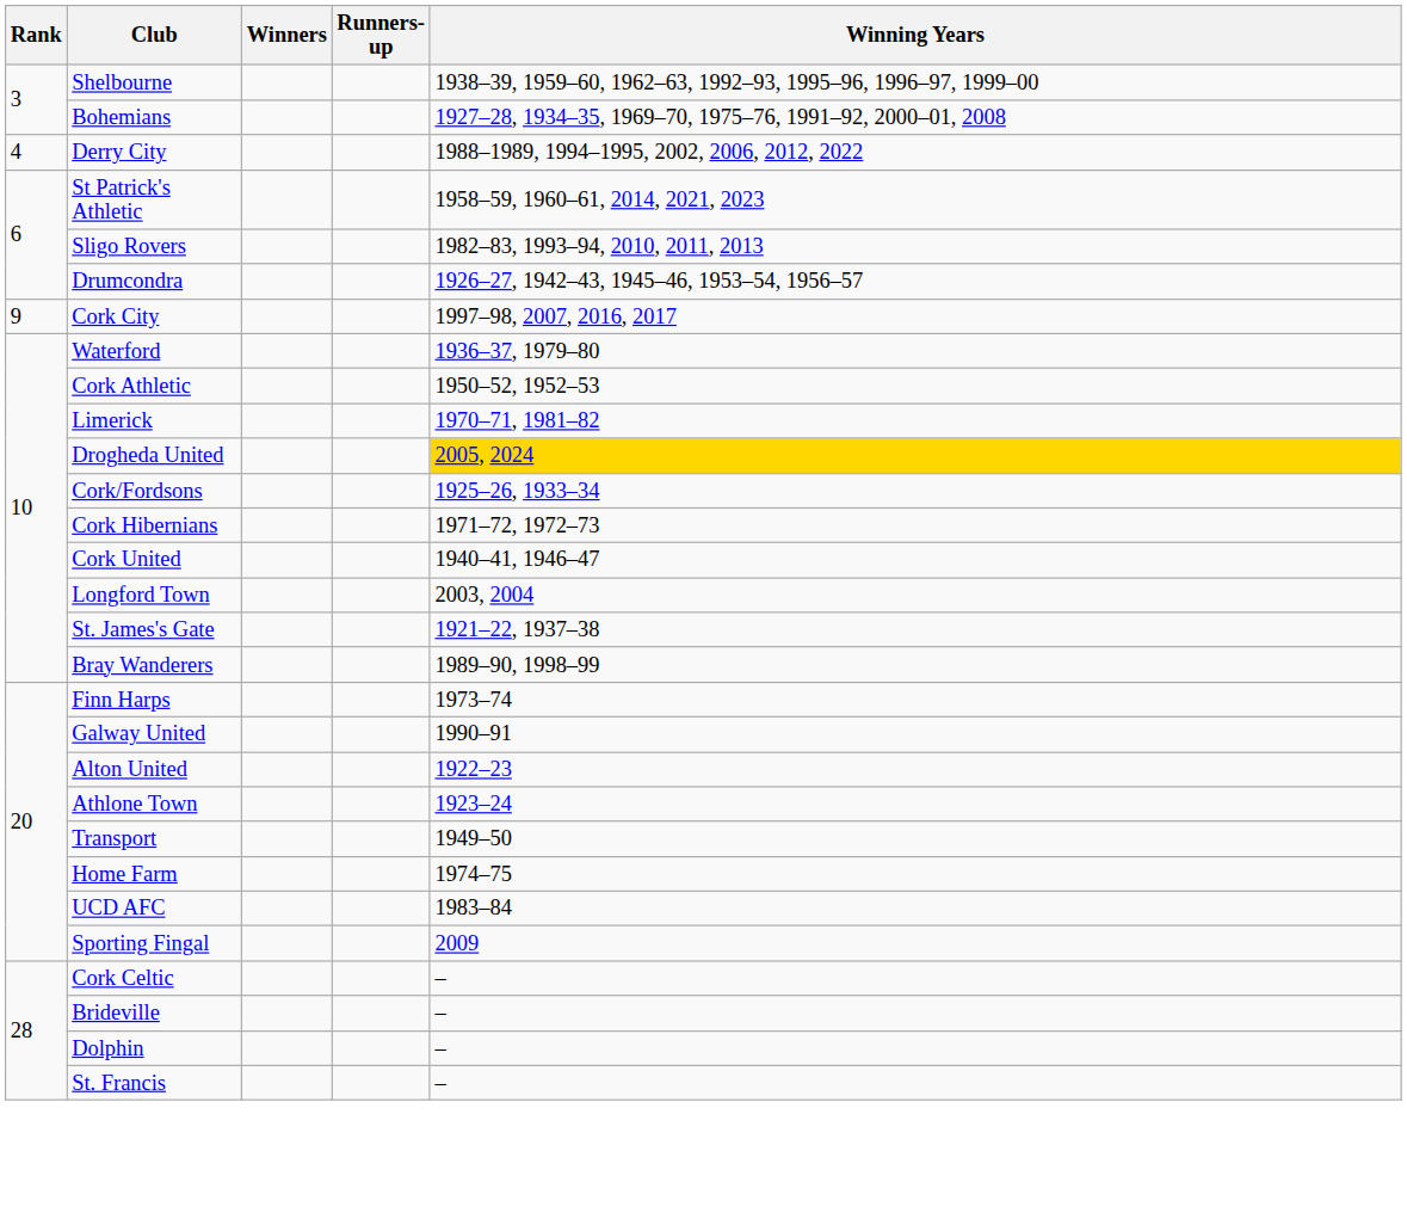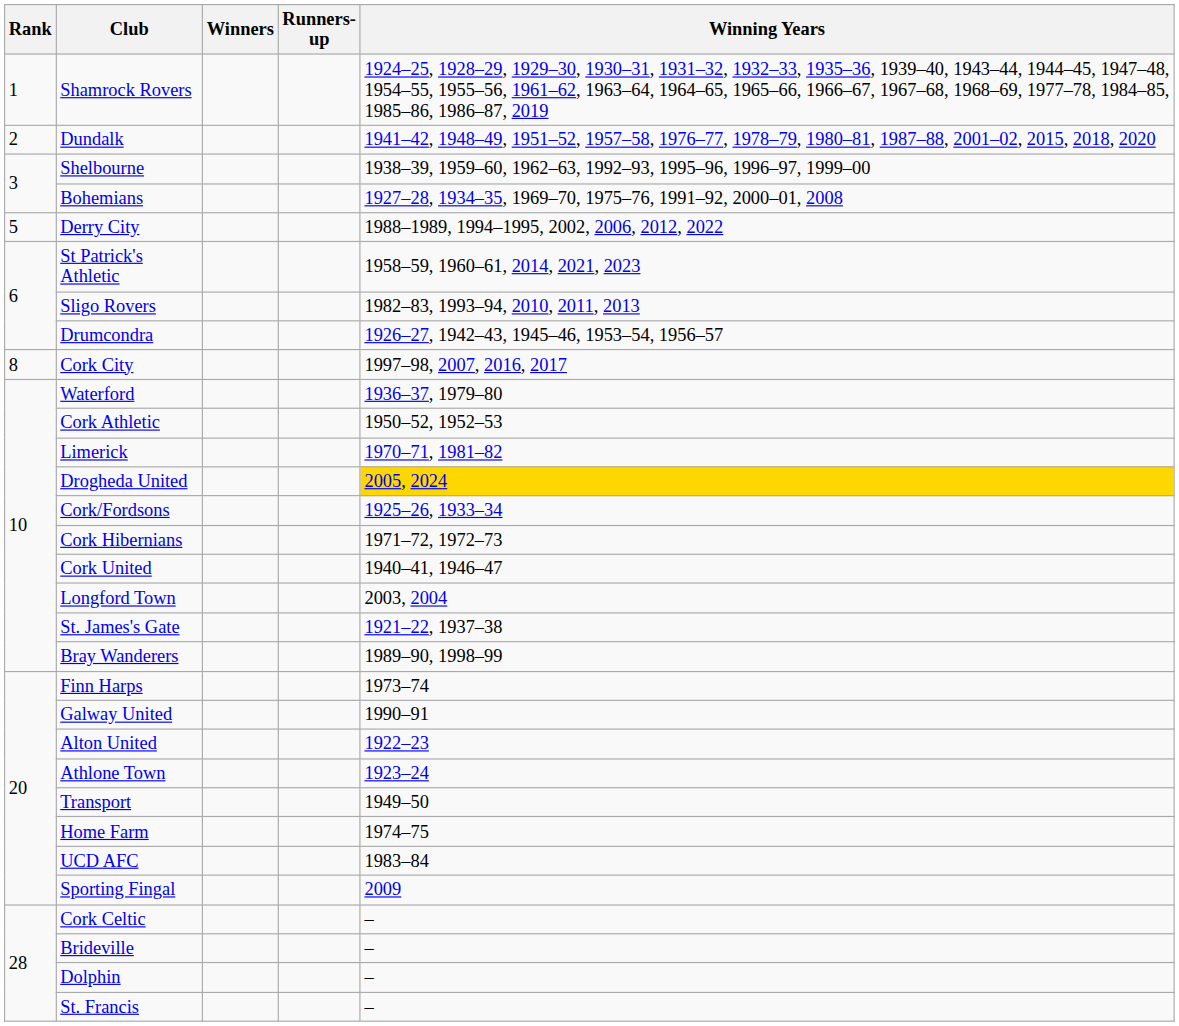+ row: 1 | Shamrock Rovers | 1924–25, 1928–29, 1929–30, 1930–31, 1931–32, 1932–33, 1935–36, 1939–40, 1943–44, 1944–45, 1947–48, 1954–55, 1955–56, 1961–62, 1963–64, 1964–65, 1965–66, 1966–67, 1967–68, 1968–69, 1977–78, 1984–85, 1985–86, 1986–87, 2019
+ row: 2 | Dundalk | 1941–42, 1948–49, 1951–52, 1957–58, 1976–77, 1978–79, 1980–81, 1987–88, 2001–02, 2015, 2018, 2020
Derry City | Rank: 4 -> 5
Cork City | Rank: 9 -> 8
